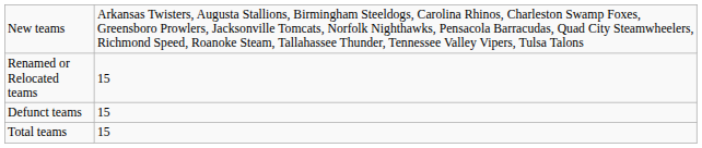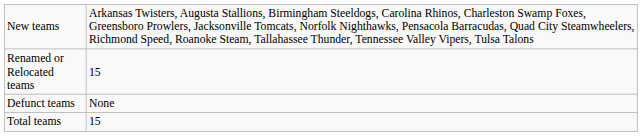Defunct teams | column 2: 15 -> None
